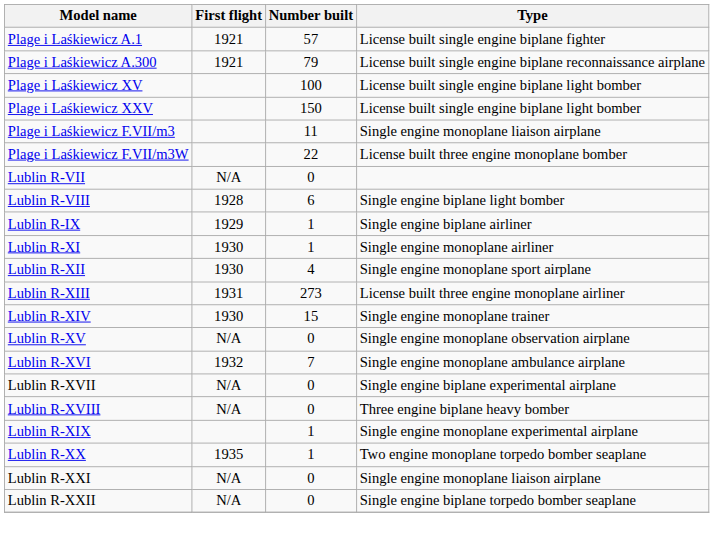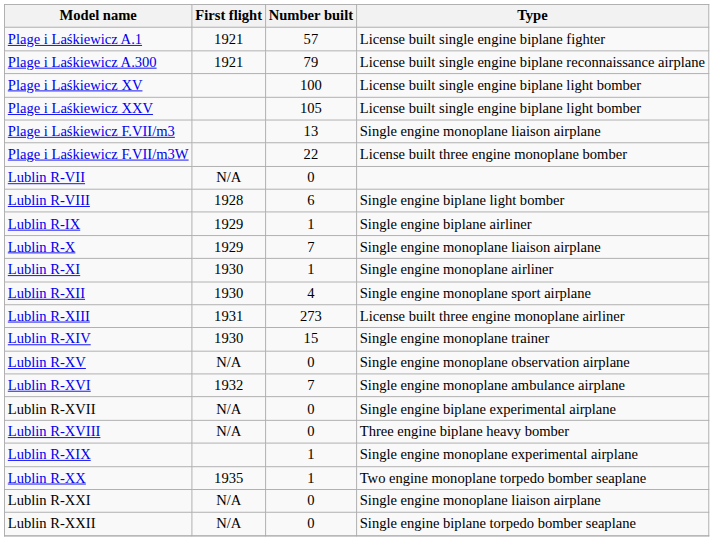Plage i Laśkiewicz XXV | Number built: 150 -> 105
Plage i Laśkiewicz F.VII/m3 | Number built: 11 -> 13
+ row: Lublin R-X | 1929 | 7 | Single engine monoplane liaison airplane
